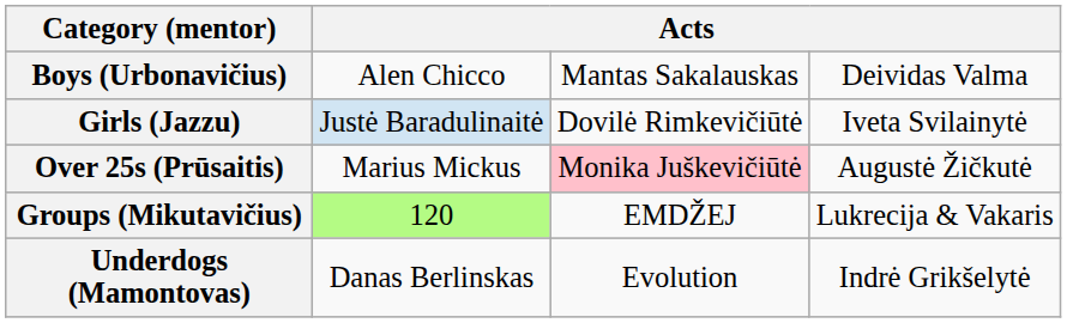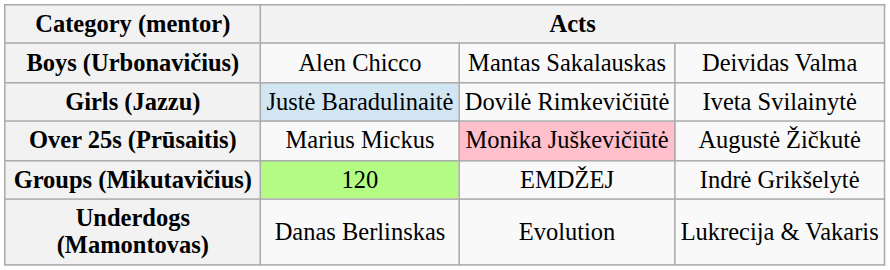Groups (Mikutavičius) | column 4: Lukrecija & Vakaris -> Indrė Grikšelytė
Underdogs (Mamontovas) | column 4: Indrė Grikšelytė -> Lukrecija & Vakaris
